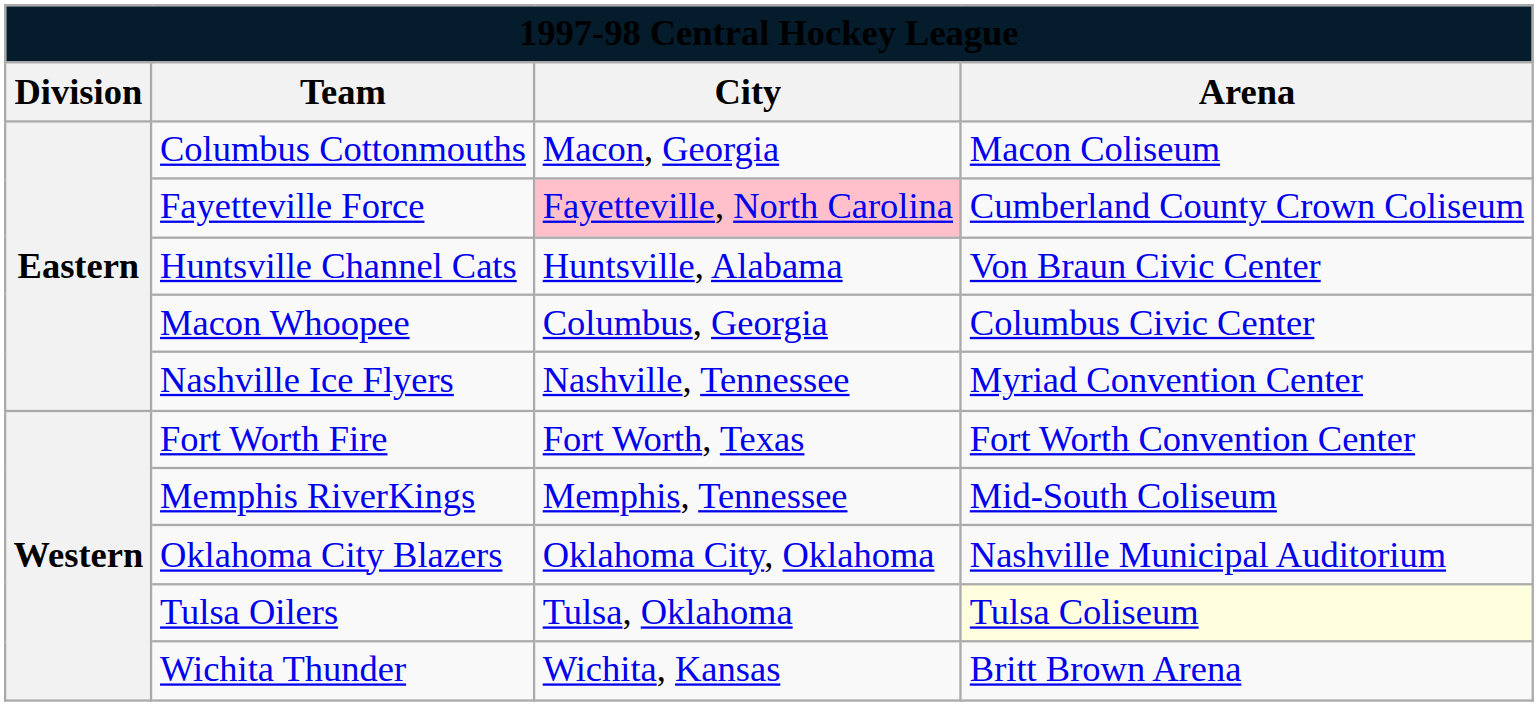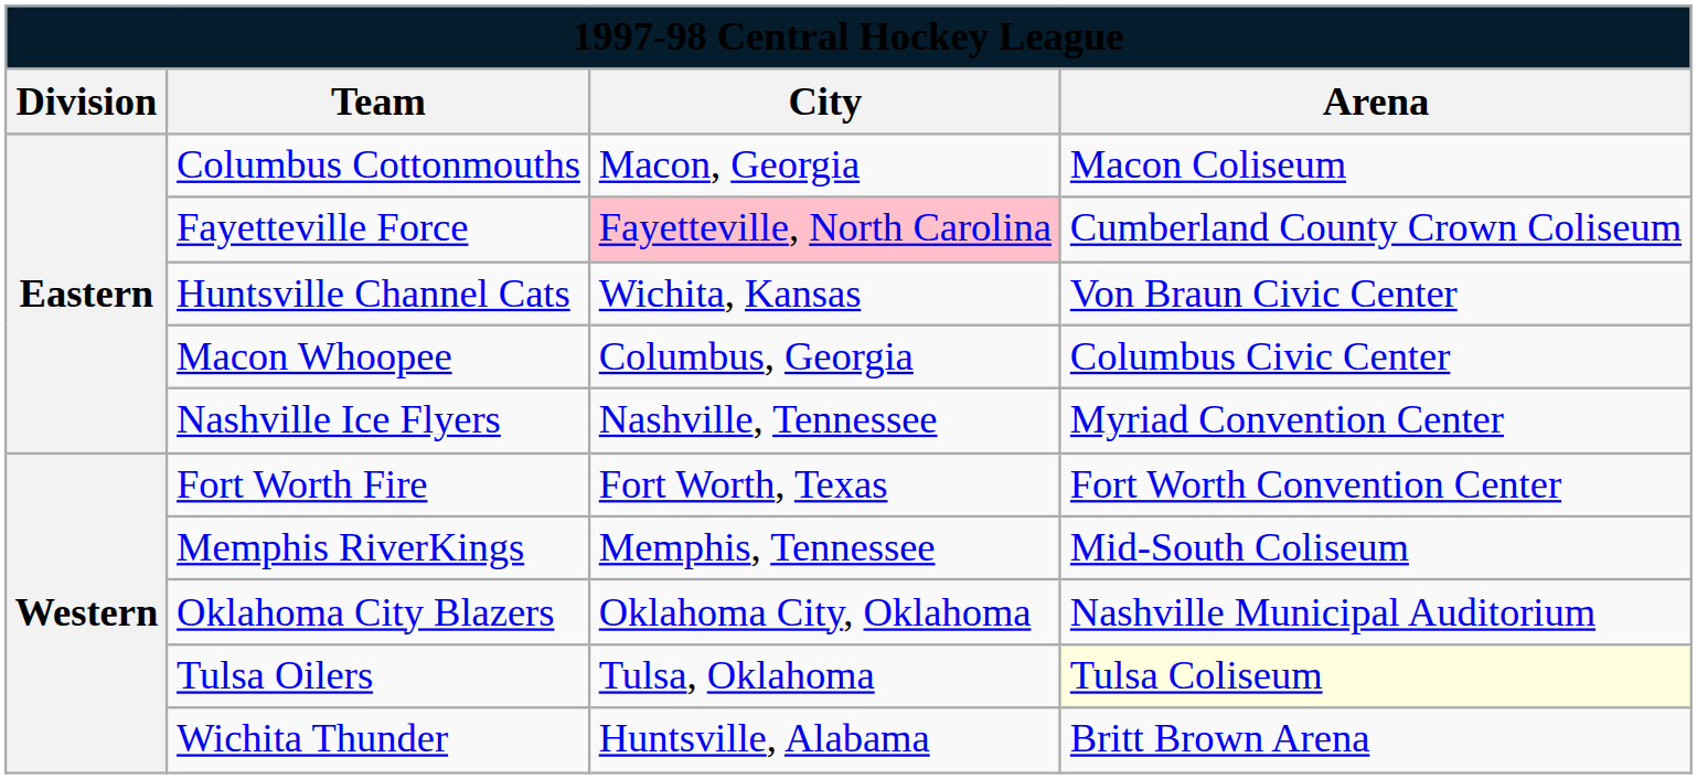Huntsville Channel Cats | City: Huntsville, Alabama -> Wichita, Kansas
Wichita Thunder | City: Wichita, Kansas -> Huntsville, Alabama
